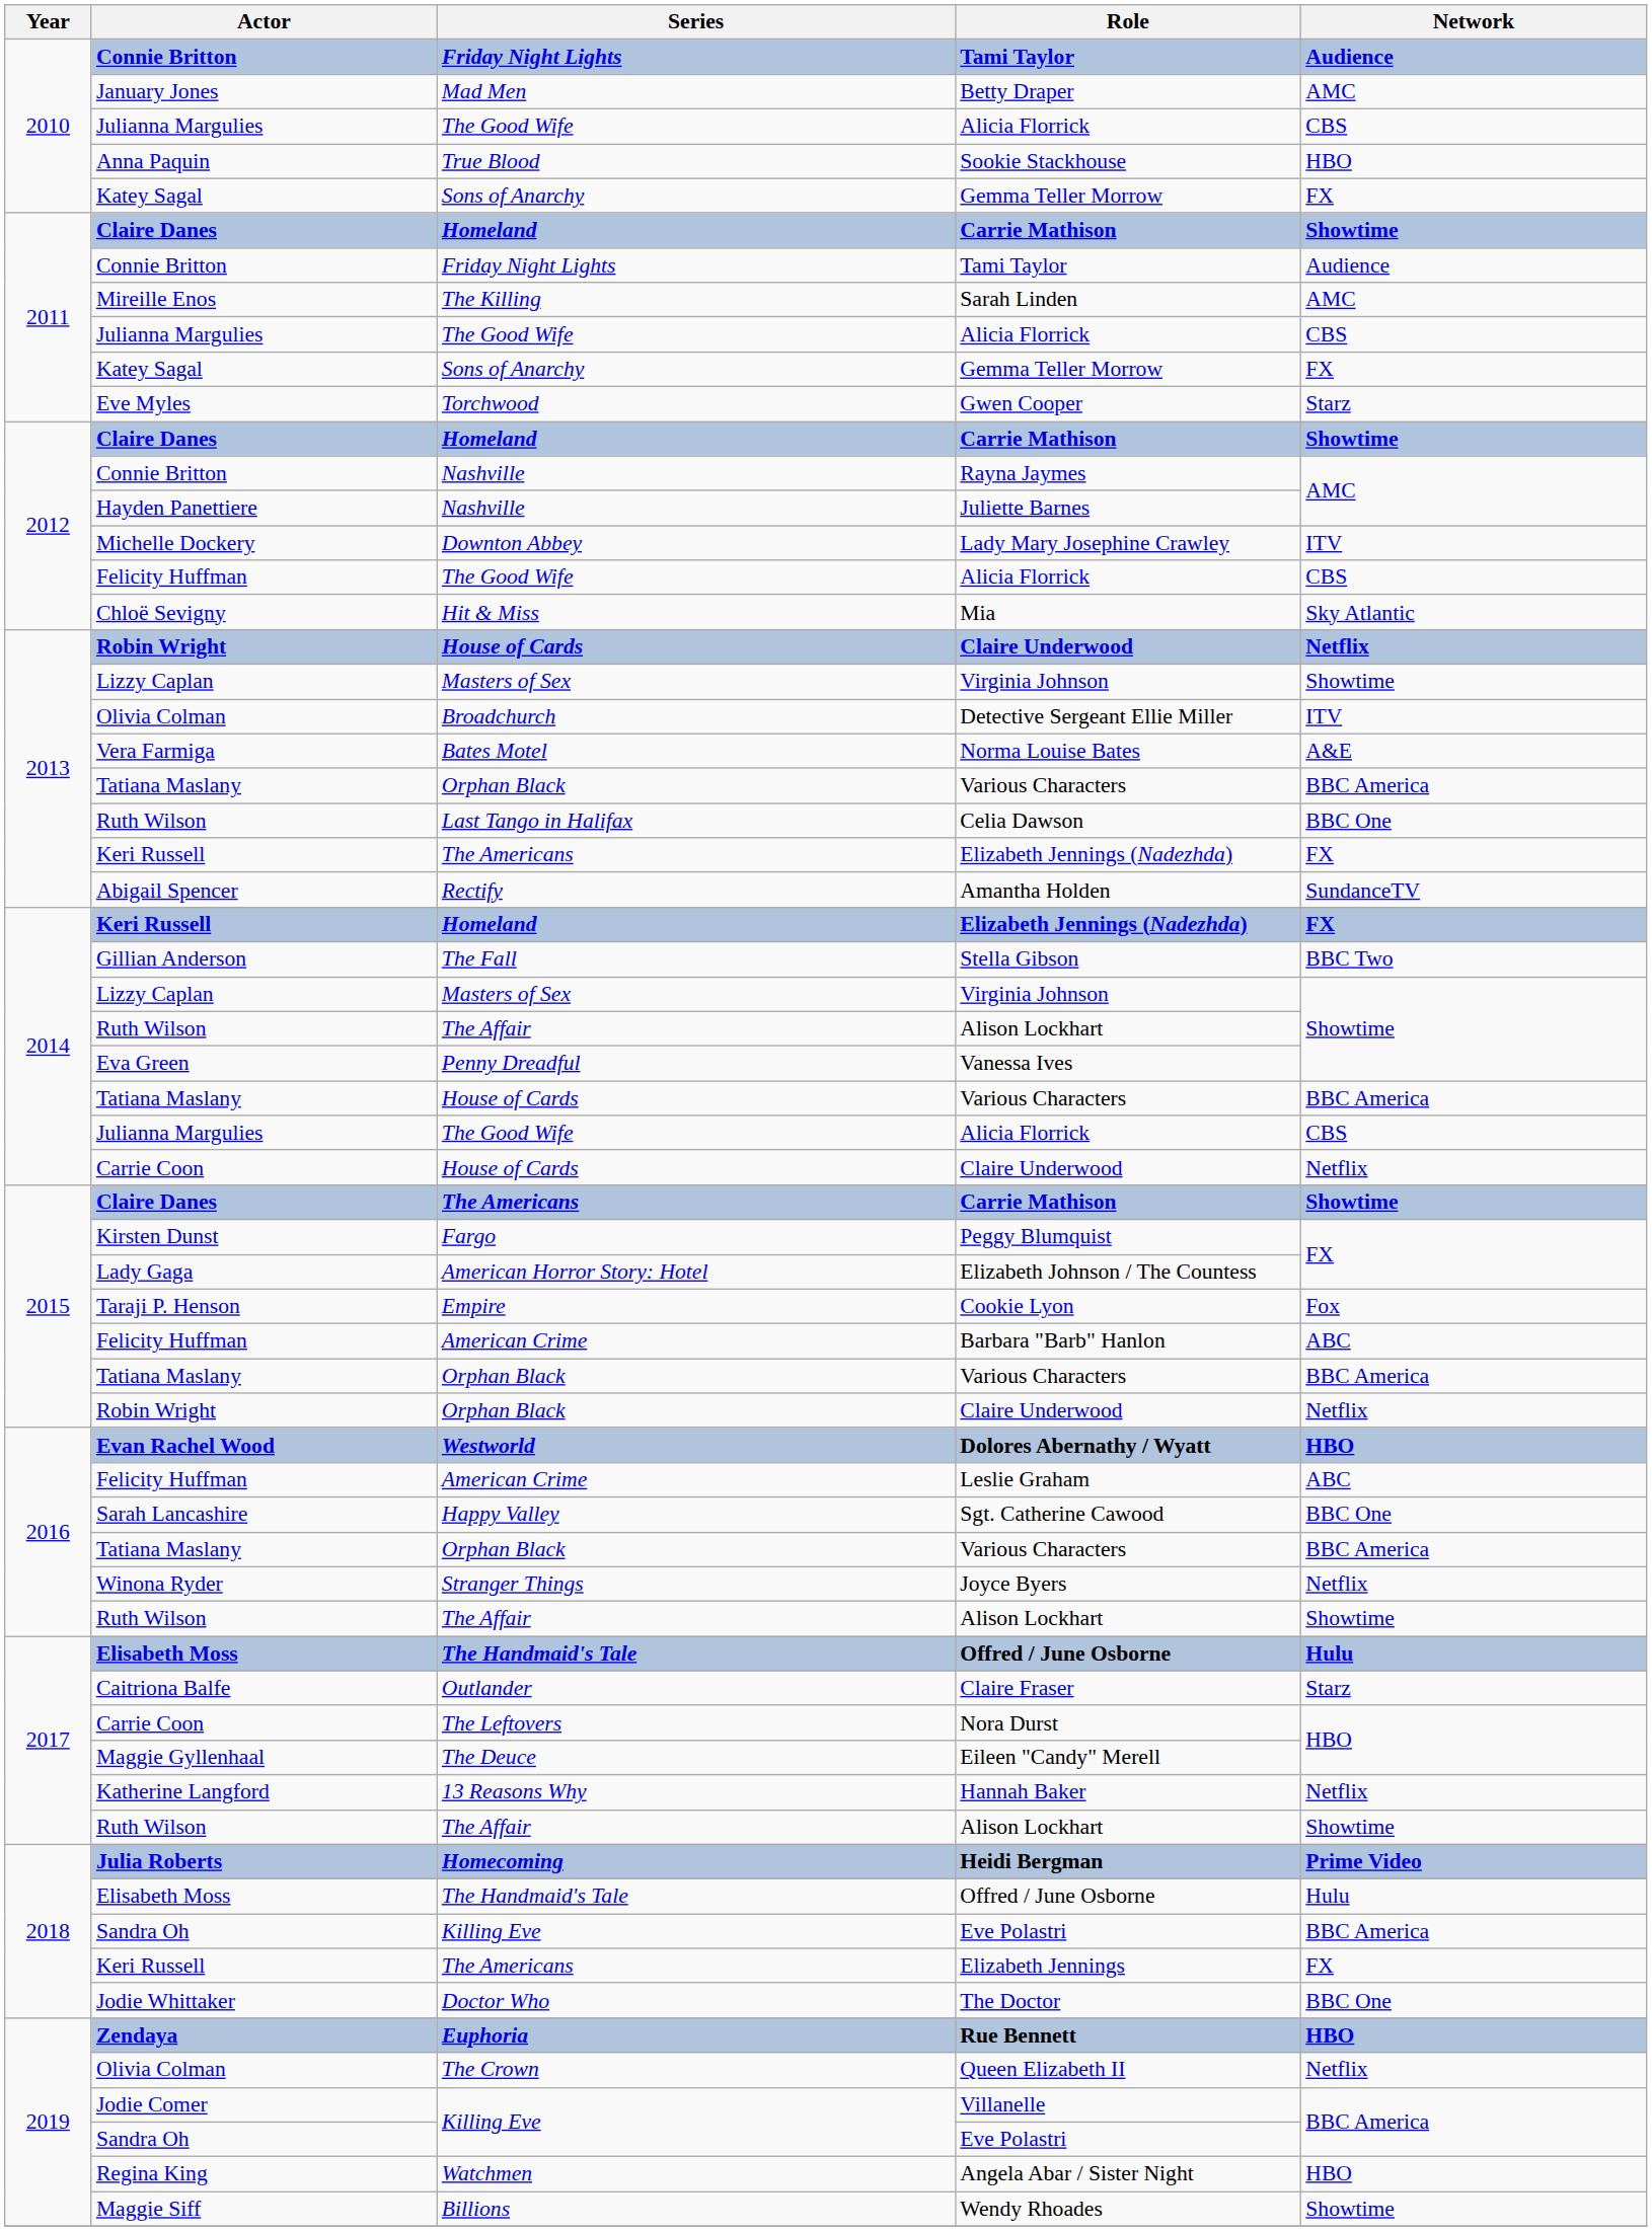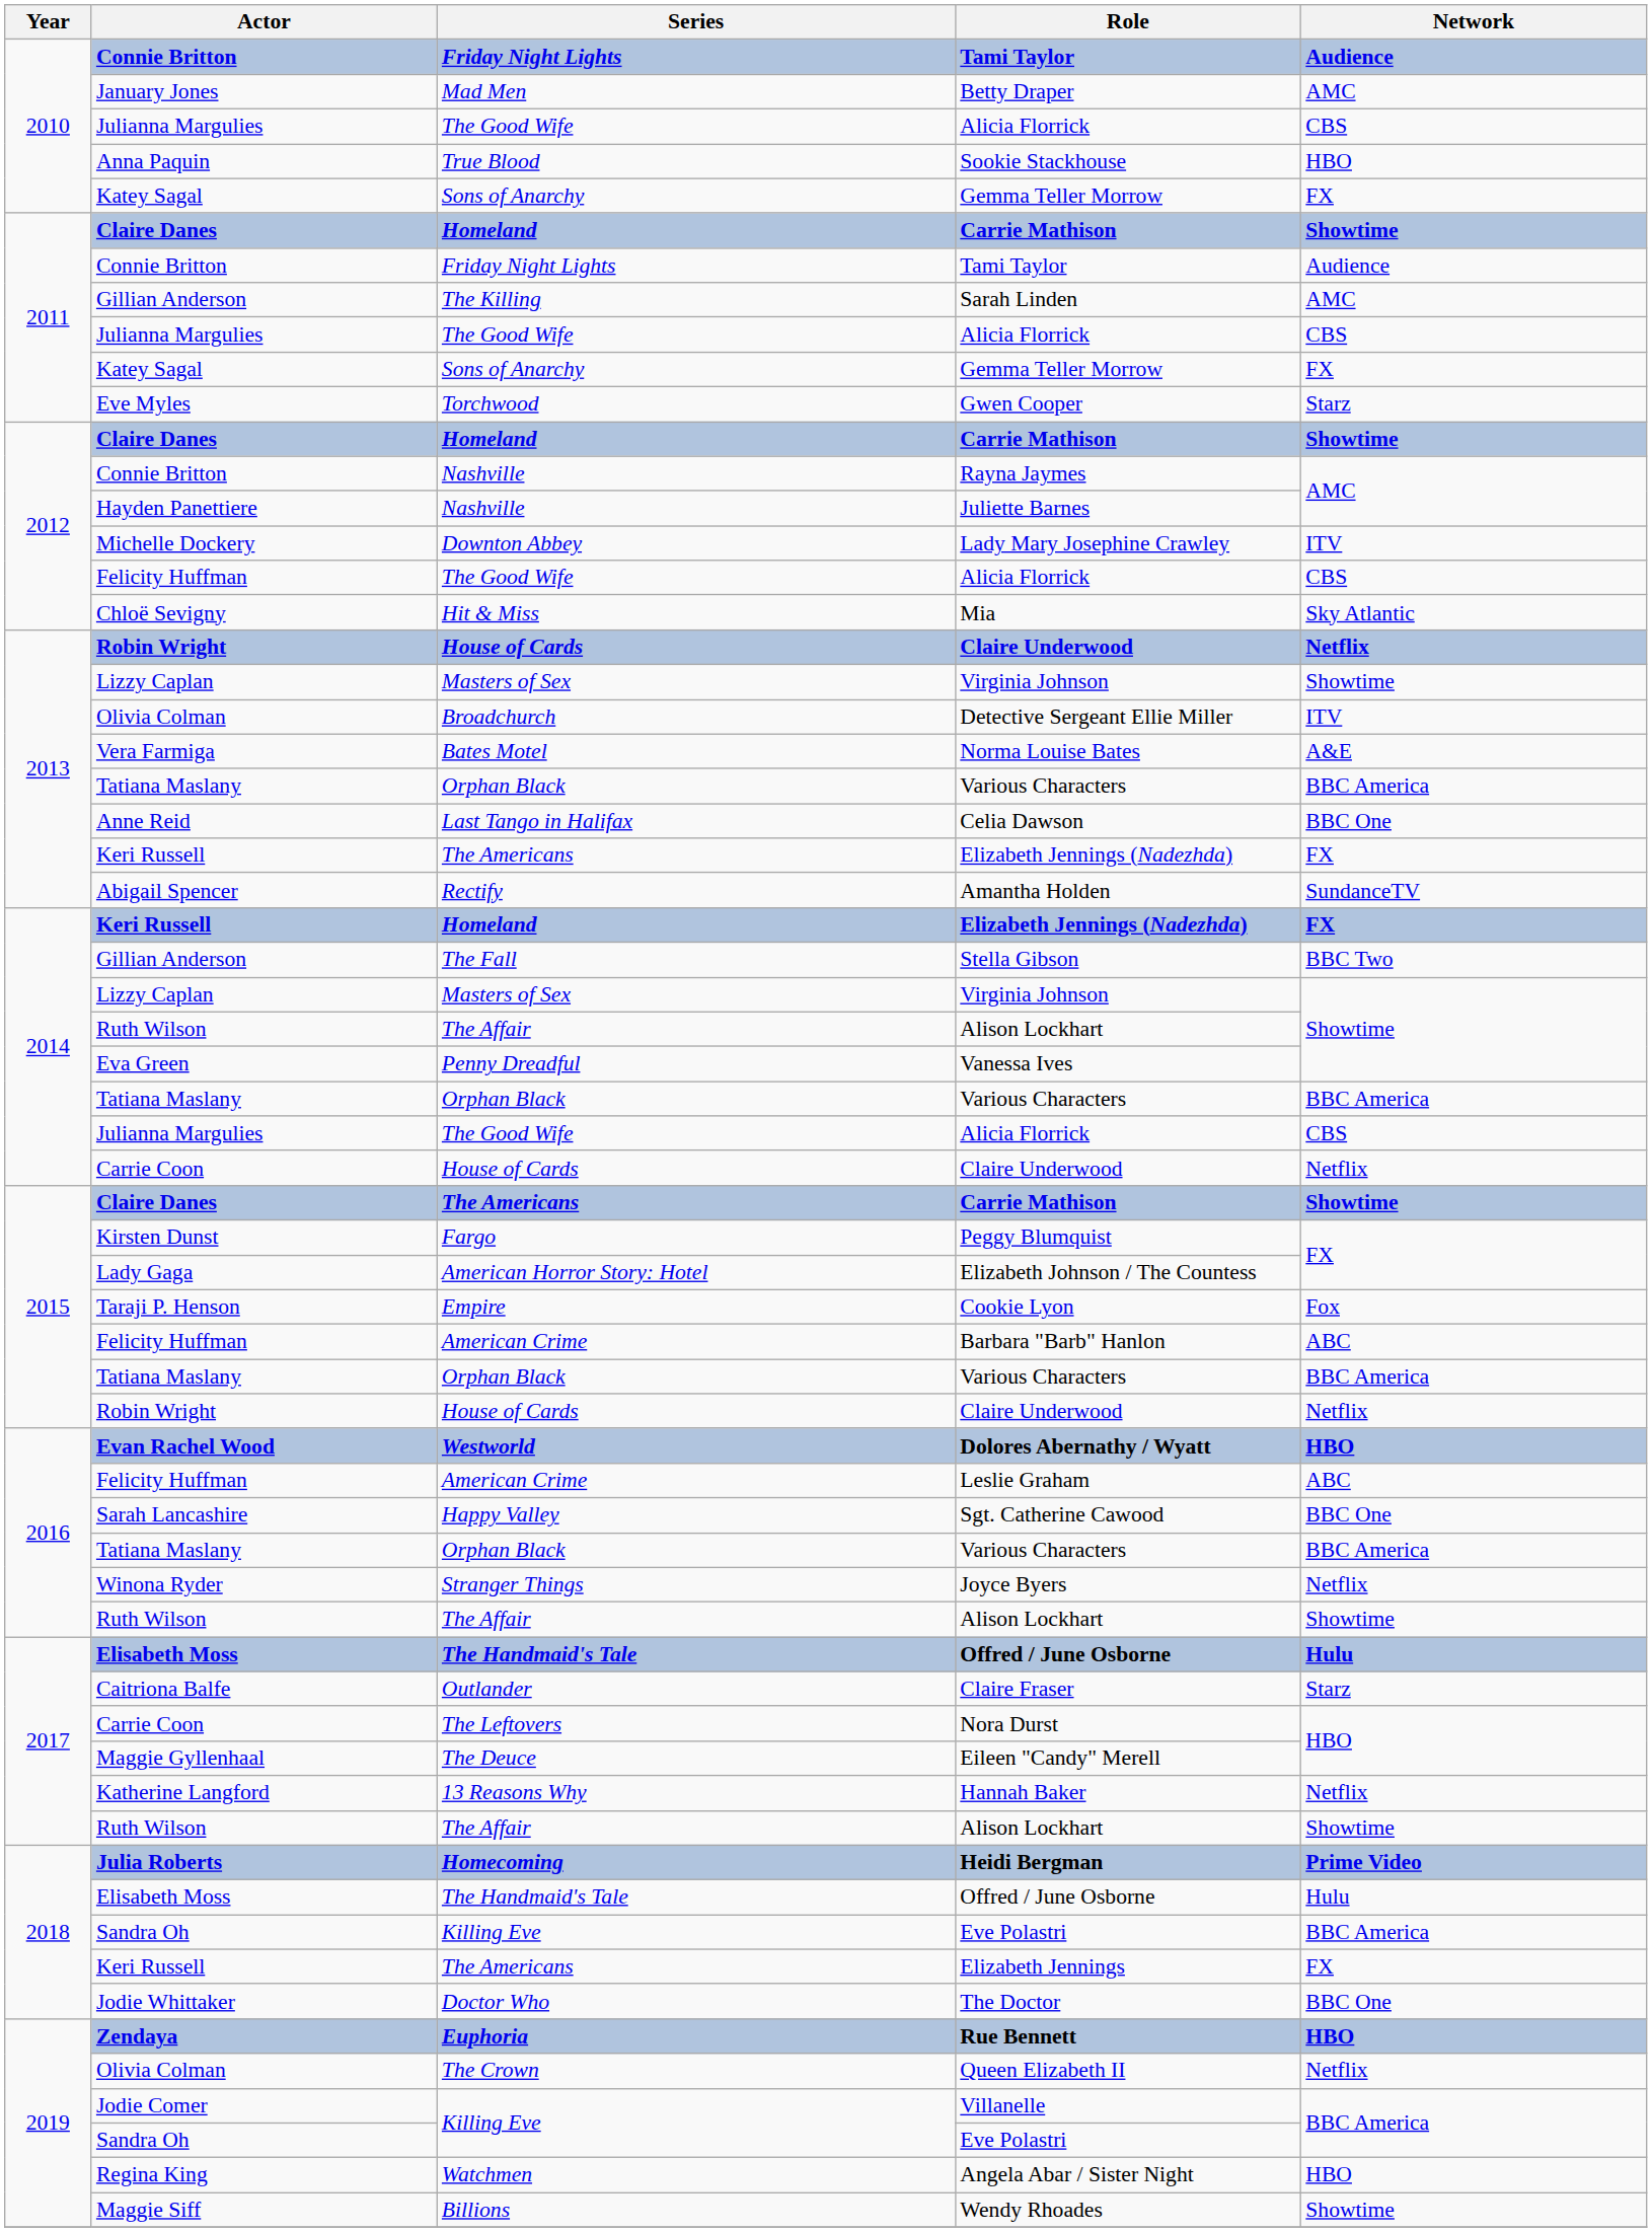Sarah Linden | Actor: Mireille Enos -> Gillian Anderson
Celia Dawson | Actor: Ruth Wilson -> Anne Reid
2014 / Various Characters | Series: House of Cards -> Orphan Black
2015 / Claire Underwood | Series: Orphan Black -> House of Cards
